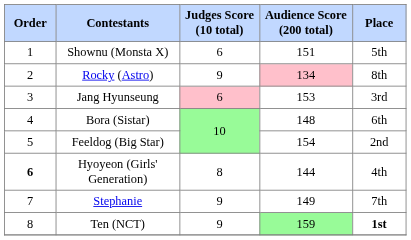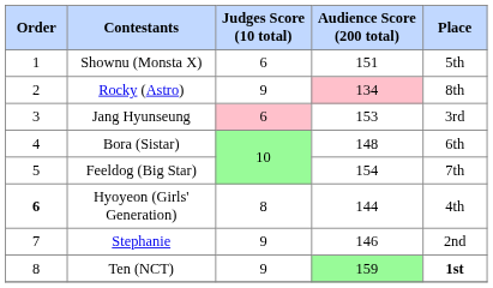Feeldog (Big Star) | Place: 2nd -> 7th
Stephanie | Audience Score (200 total): 149 -> 146
Stephanie | Place: 7th -> 2nd
